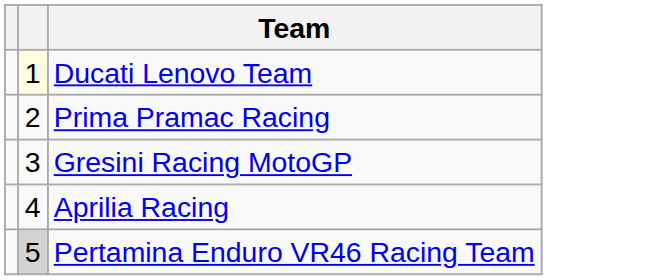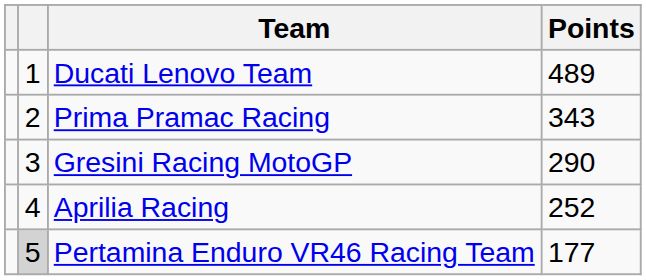+ column: Points | 489 | 343 | 290 | 252 | 177
Ducati Lenovo Team | column 2: lightyellow background -> no background
